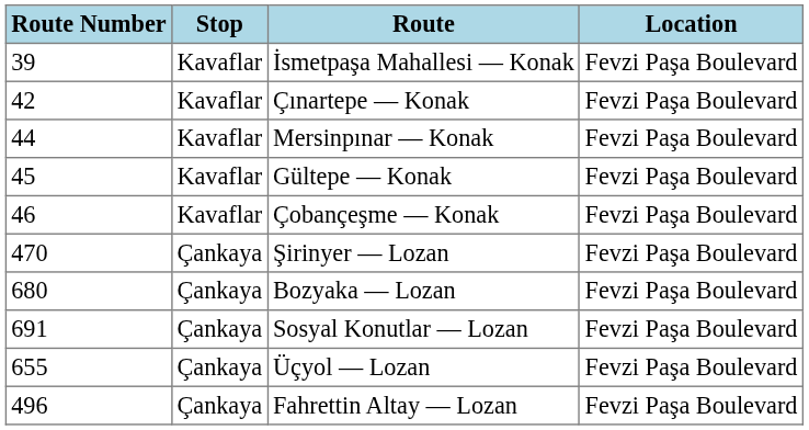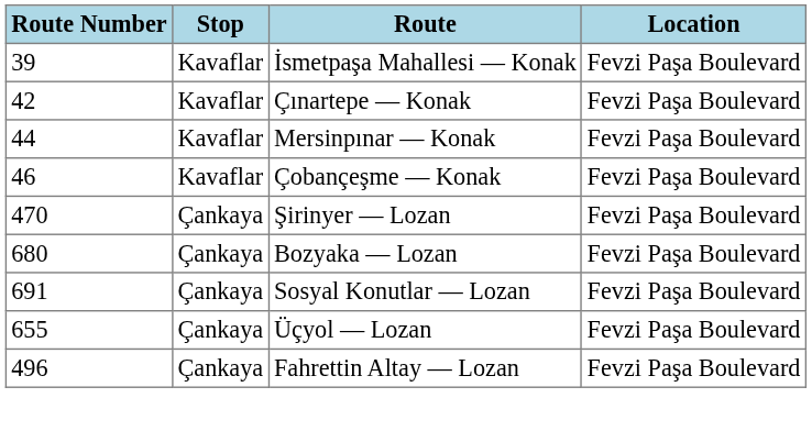- row: 45 | Kavaflar | Gültepe — Konak | Fevzi Paşa Boulevard
